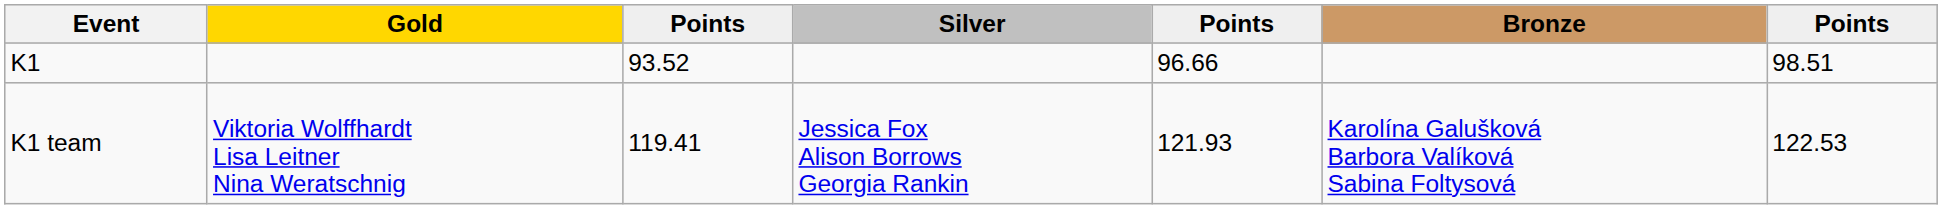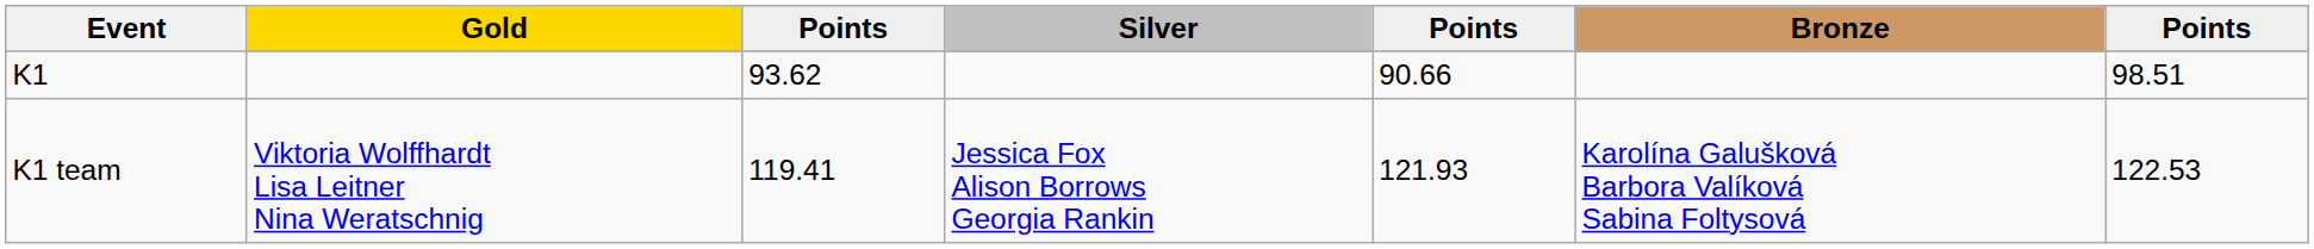K1 | column 3: 93.52 -> 93.62
K1 | column 5: 96.66 -> 90.66
